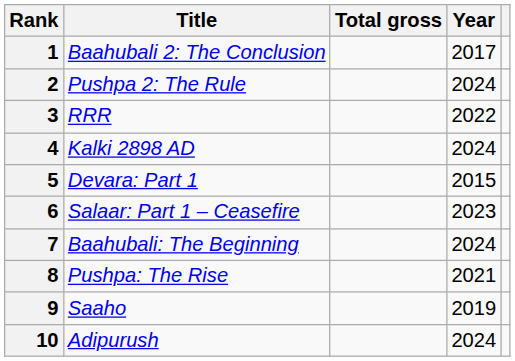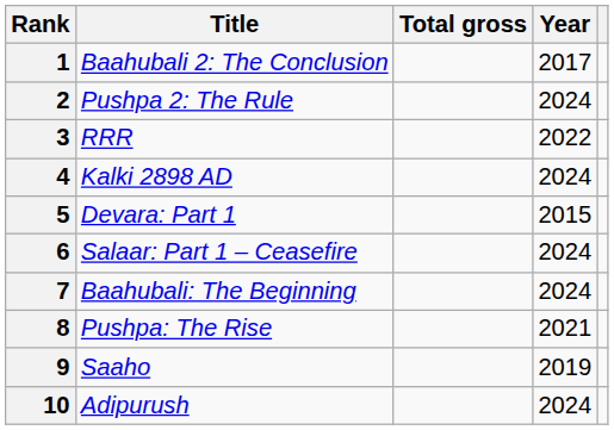6 | Year: 2023 -> 2024
